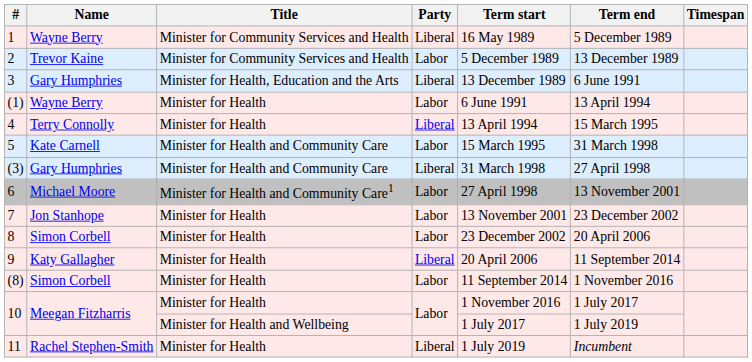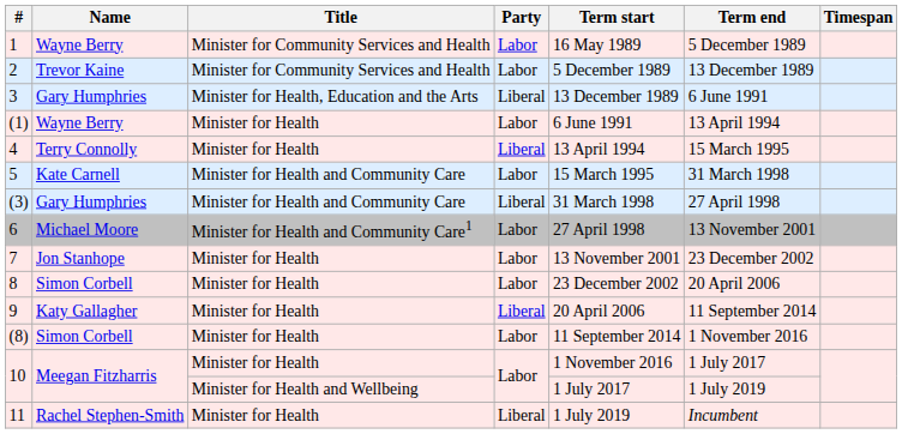1 | Party: Liberal -> Labor
